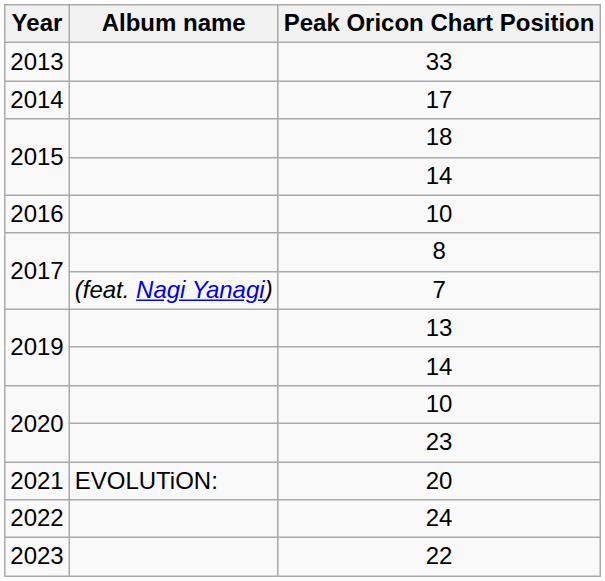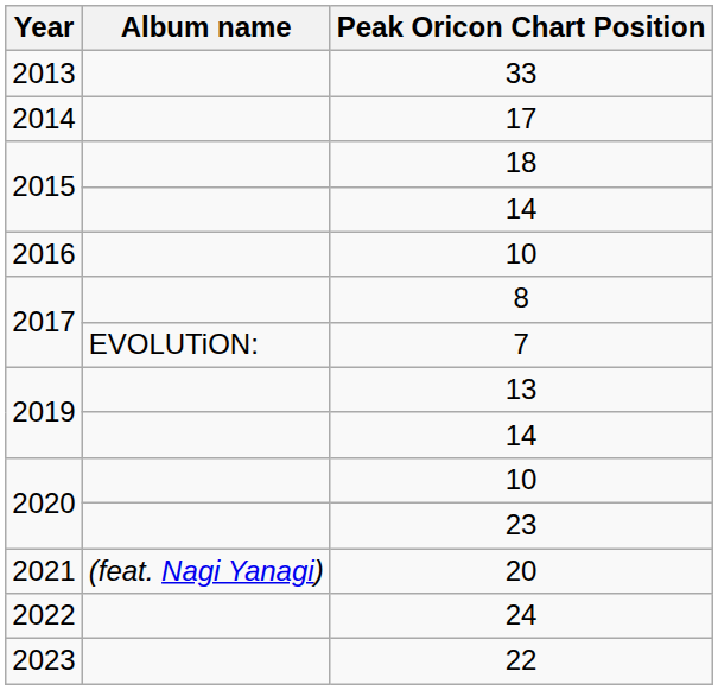7 | Album name: (feat. Nagi Yanagi) -> EVOLUTiON:
20 | Album name: EVOLUTiON: -> (feat. Nagi Yanagi)
